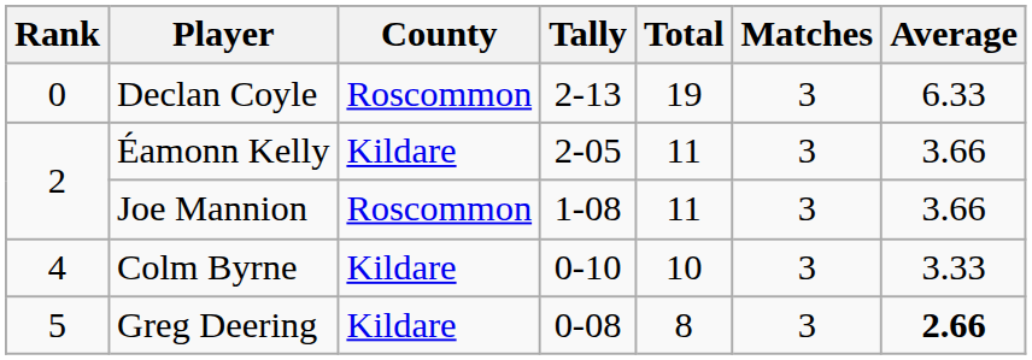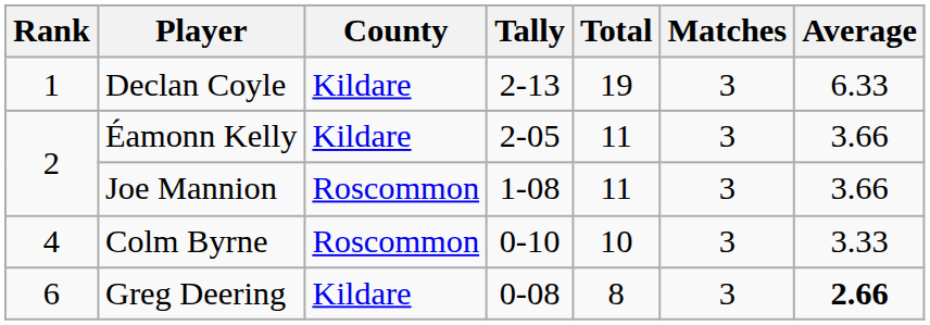Declan Coyle | Rank: 0 -> 1
Declan Coyle | County: Roscommon -> Kildare
Colm Byrne | County: Kildare -> Roscommon
Greg Deering | Rank: 5 -> 6
